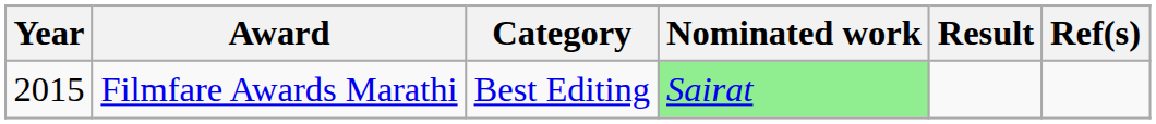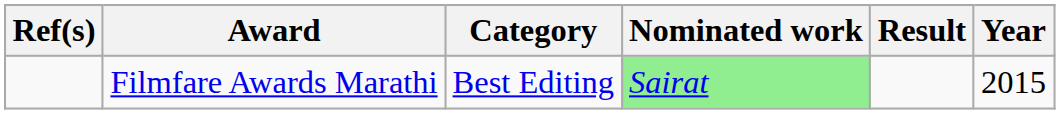columns swapped: Year <-> Ref(s)
